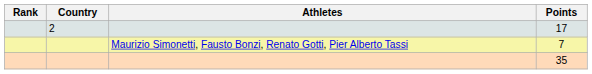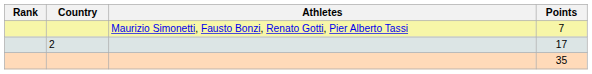rows swapped: 7 <-> 17
